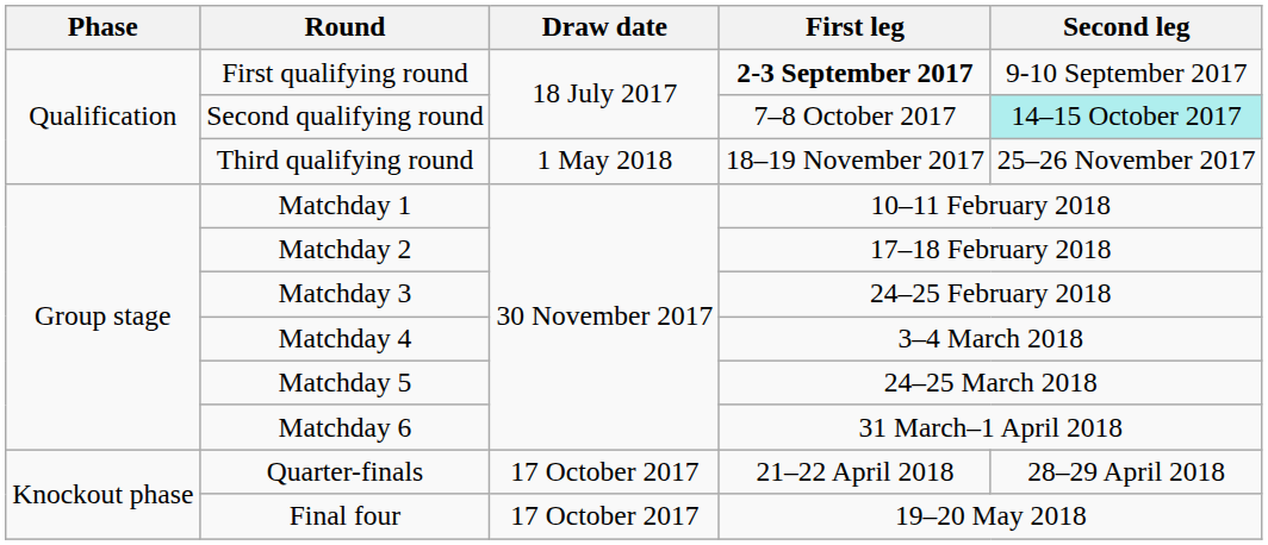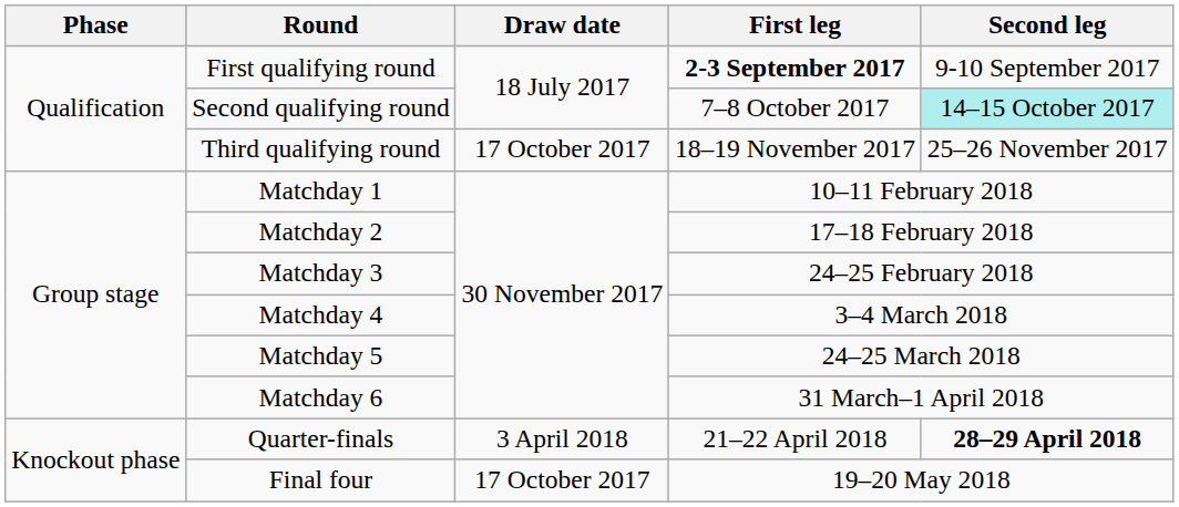Third qualifying round | Draw date: 1 May 2018 -> 17 October 2017
Quarter-finals | Draw date: 17 October 2017 -> 3 April 2018
Quarter-finals | Second leg: normal -> bold
